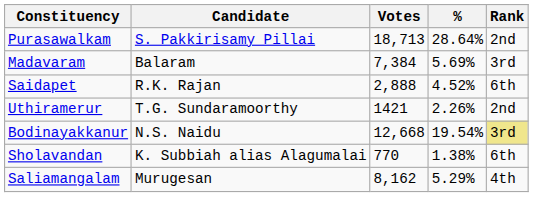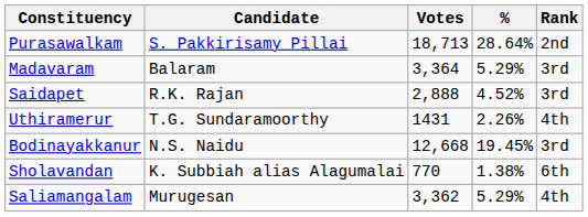Madavaram | Votes: 7,384 -> 3,364
Madavaram | %: 5.69% -> 5.29%
Saidapet | Rank: 6th -> 3rd
Uthiramerur | Votes: 1421 -> 1431
Uthiramerur | Rank: 2nd -> 4th
Bodinayakkanur | %: 19.54% -> 19.45%
Bodinayakkanur | Rank: khaki background -> no background
Saliamangalam | Votes: 8,162 -> 3,362
